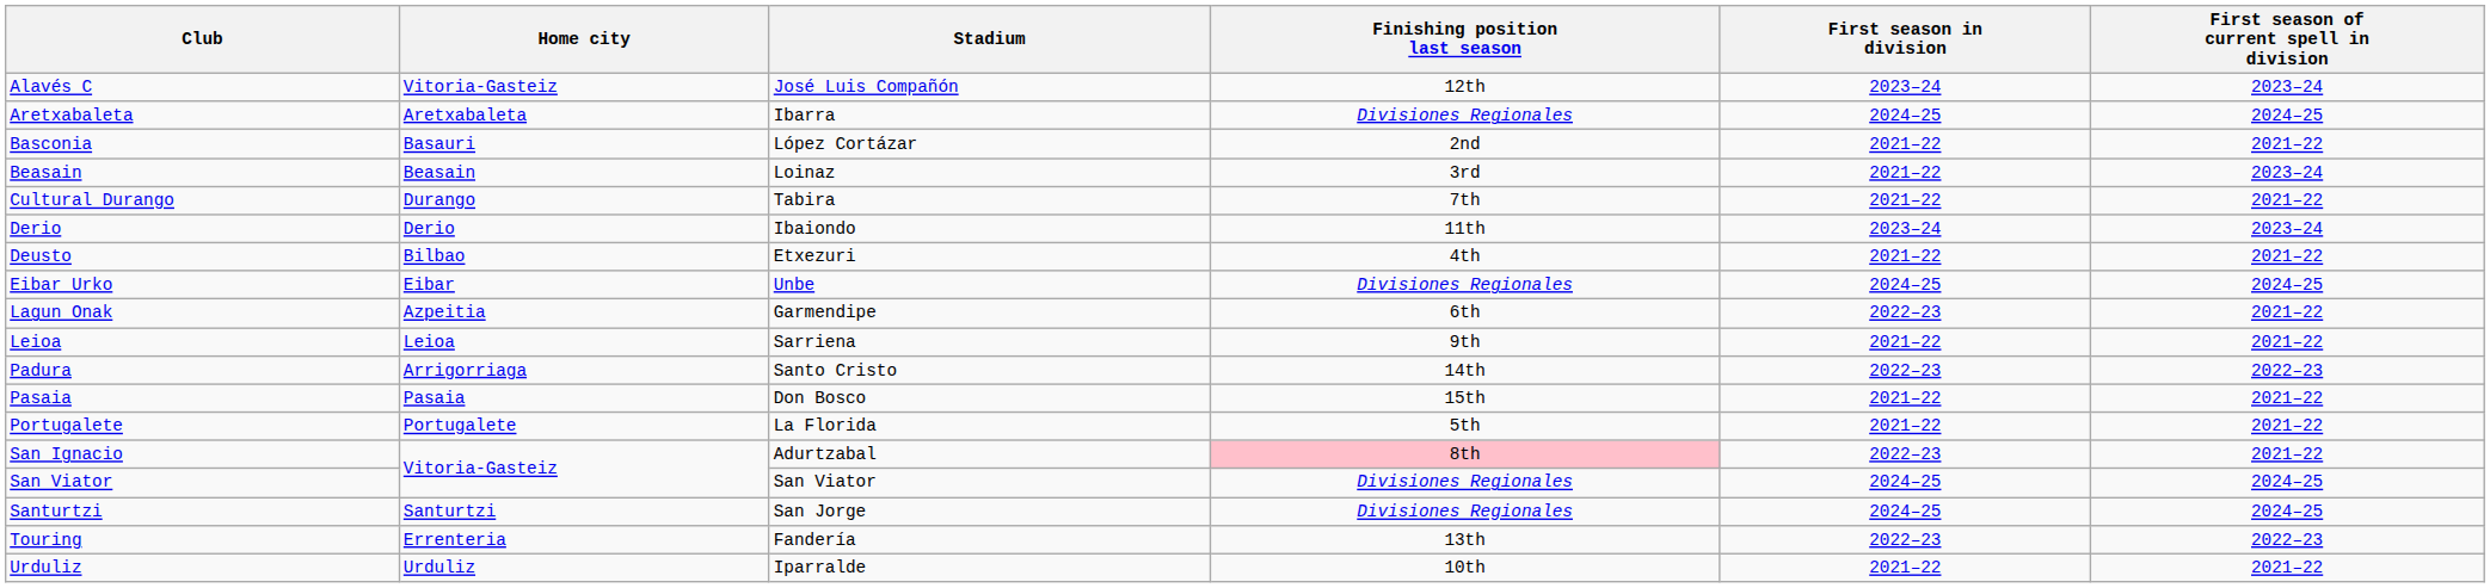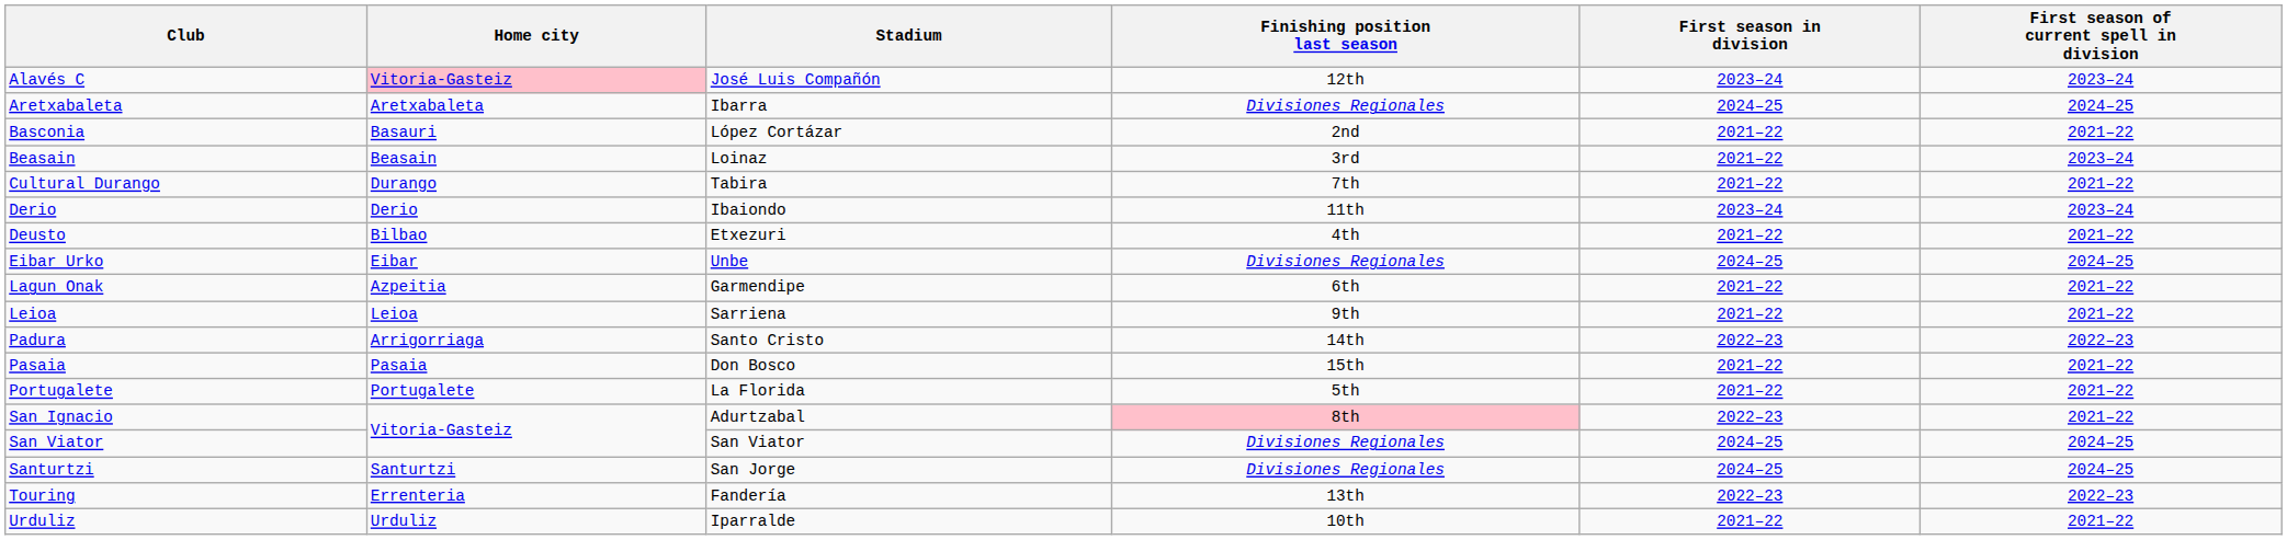Alavés C | Home city: no background -> pink background
Lagun Onak | First season in division: 2022–23 -> 2021–22
